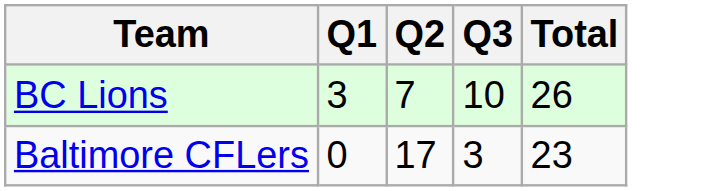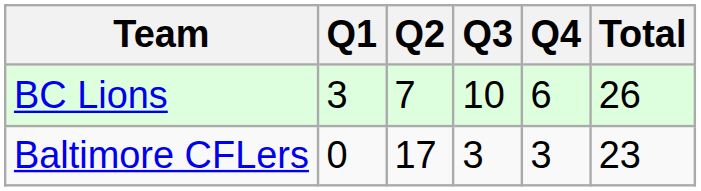+ column: Q4 | 6 | 3
